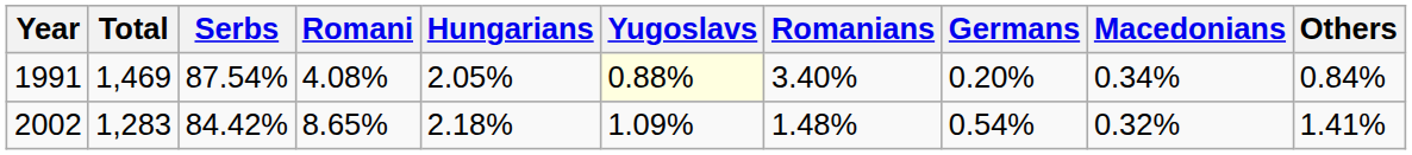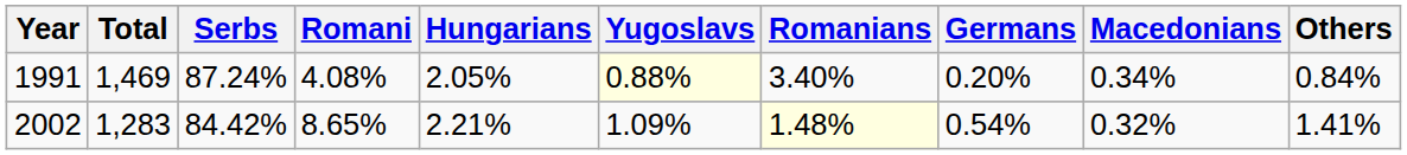1991 | Serbs: 87.54% -> 87.24%
2002 | Hungarians: 2.18% -> 2.21%
2002 | Romanians: no background -> lightyellow background
